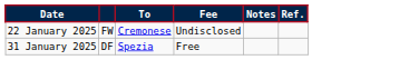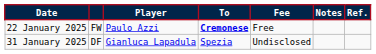+ column: Player | Paulo Azzi | Gianluca Lapadula
22 January 2025 | To: normal -> bold
22 January 2025 | Fee: Undisclosed -> Free
31 January 2025 | Fee: Free -> Undisclosed
